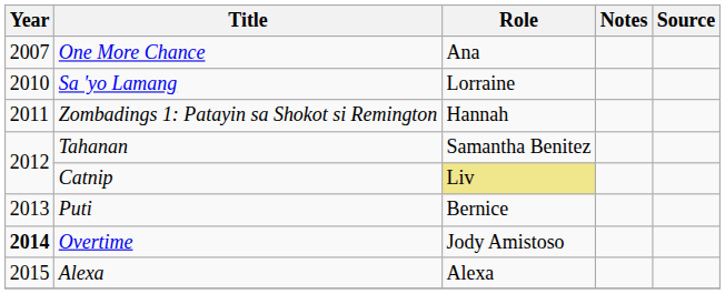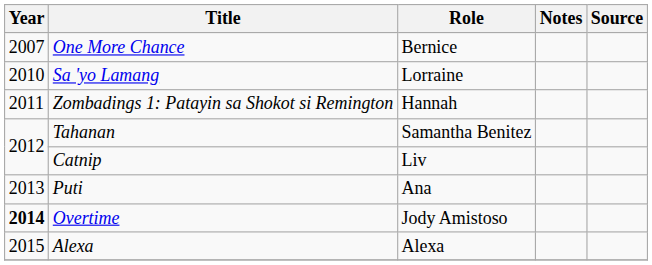One More Chance | Role: Ana -> Bernice
Catnip | Role: khaki background -> no background
Puti | Role: Bernice -> Ana
